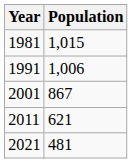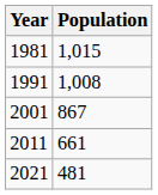1991 | Population: 1,006 -> 1,008
2011 | Population: 621 -> 661
